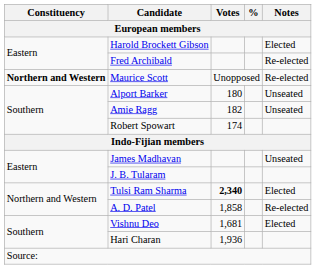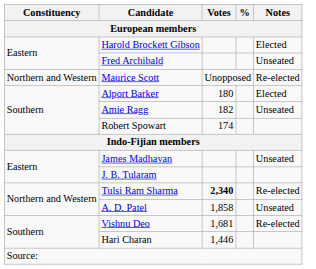Fred Archibald | Notes: Re-elected -> Unseated
Maurice Scott | Constituency: bold -> normal
Alport Barker | Notes: Unseated -> Elected
Tulsi Ram Sharma | Notes: Elected -> Re-elected
A. D. Patel | Notes: Re-elected -> Unseated
Vishnu Deo | Notes: Elected -> Re-elected
Hari Charan | Votes: 1,936 -> 1,446
